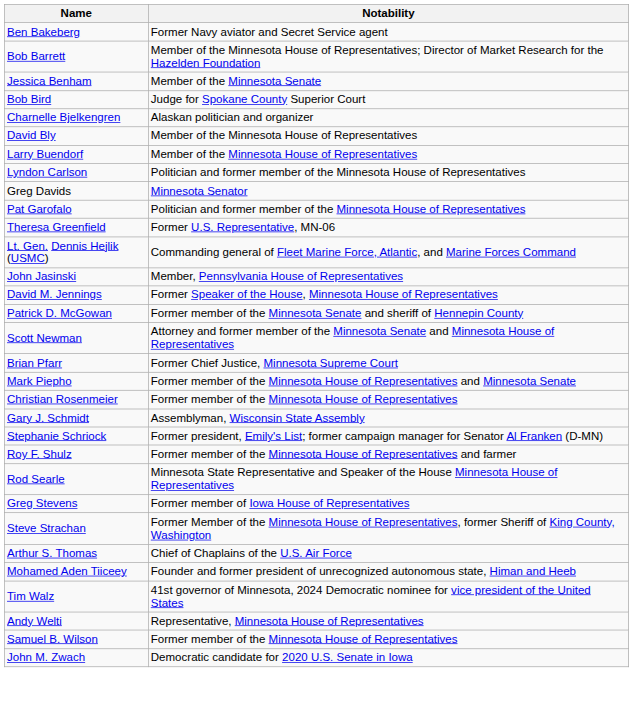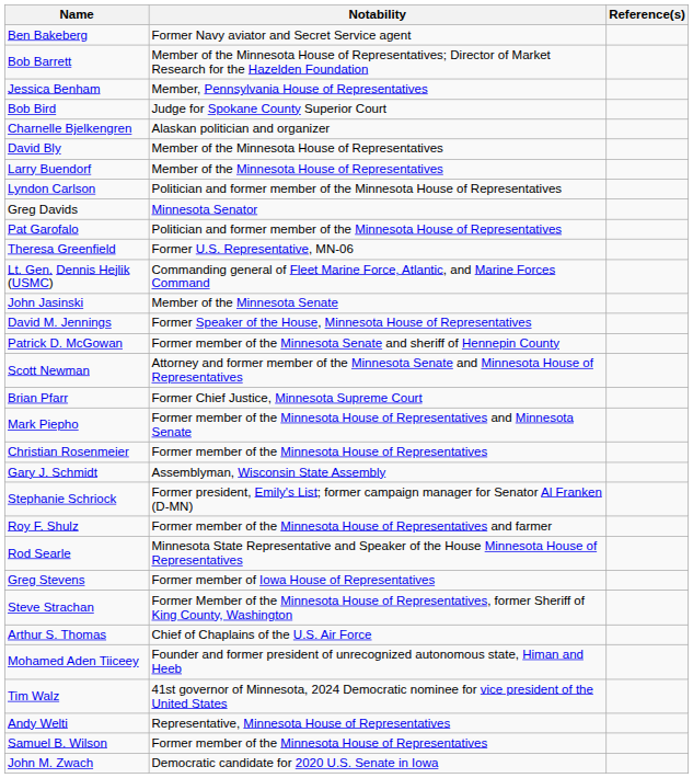+ column: Reference(s)
Jessica Benham | Notability: Member of the Minnesota Senate -> Member, Pennsylvania House of Representatives
John Jasinski | Notability: Member, Pennsylvania House of Representatives -> Member of the Minnesota Senate
